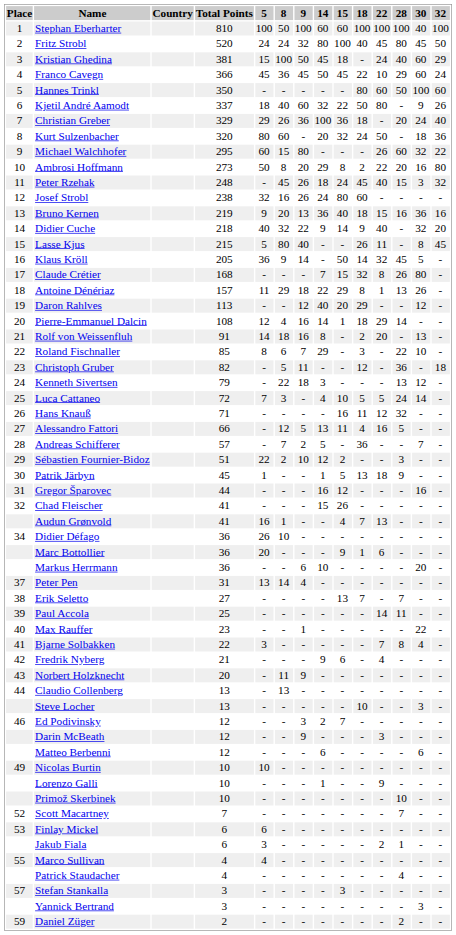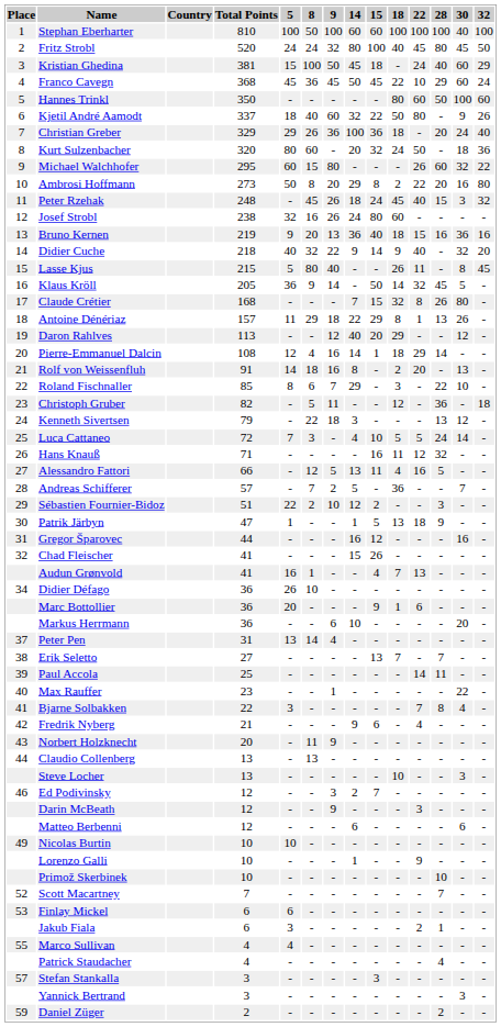Franco Cavegn | Total Points: 366 -> 368
Patrik Järbyn | Total Points: 45 -> 47
